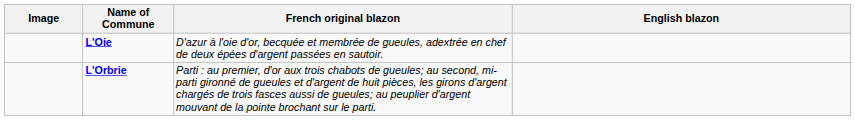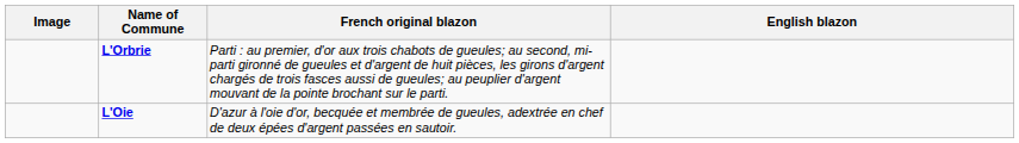rows swapped: L'Oie <-> L'Orbrie
